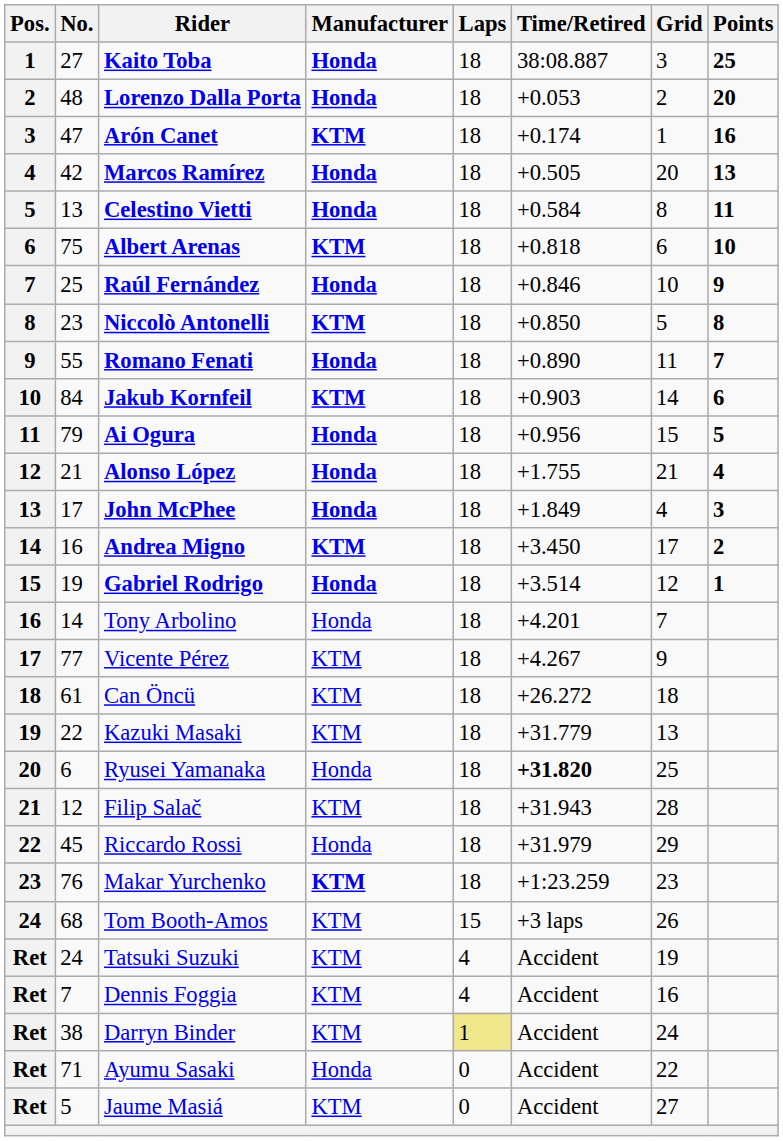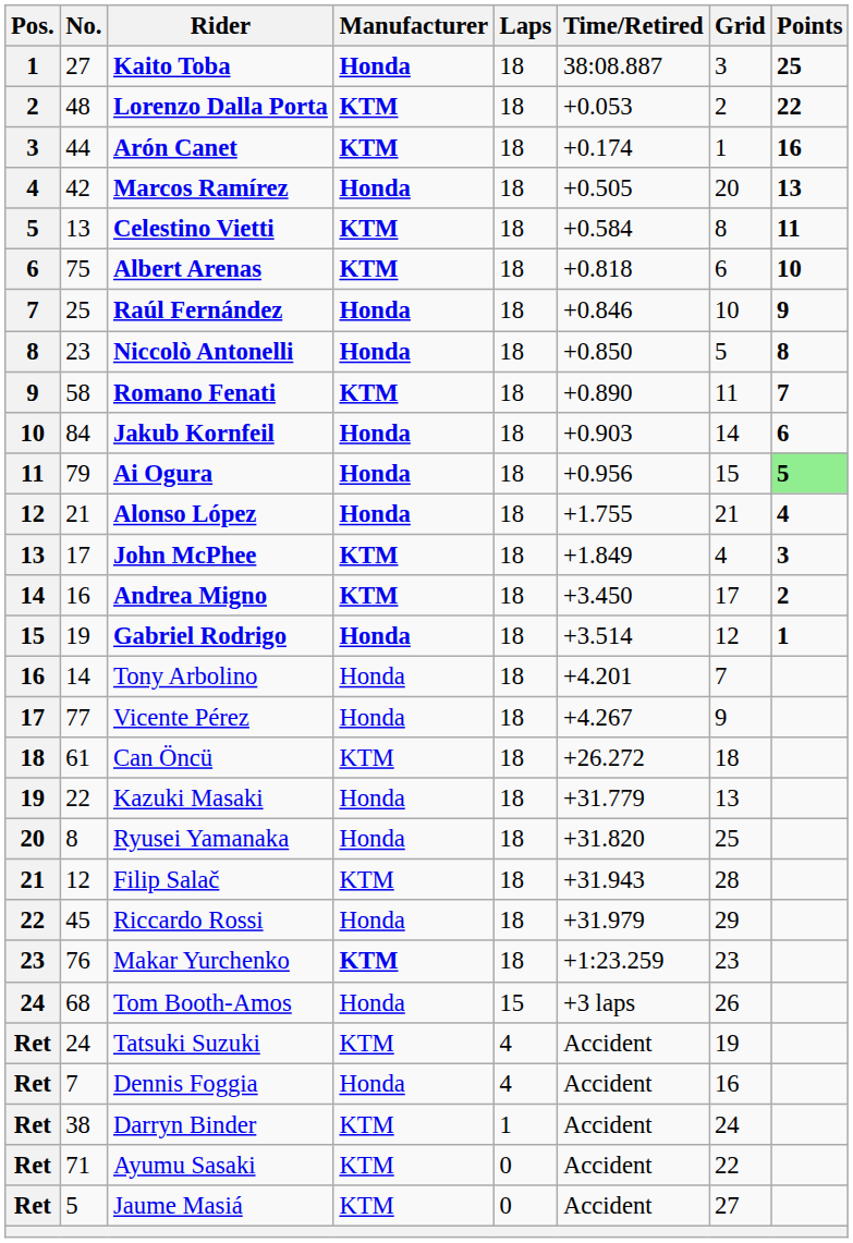Lorenzo Dalla Porta | Manufacturer: Honda -> KTM
Lorenzo Dalla Porta | Points: 20 -> 22
Arón Canet | No.: 47 -> 44
Celestino Vietti | Manufacturer: Honda -> KTM
Niccolò Antonelli | Manufacturer: KTM -> Honda
Romano Fenati | No.: 55 -> 58
Romano Fenati | Manufacturer: Honda -> KTM
Jakub Kornfeil | Manufacturer: KTM -> Honda
Ai Ogura | Points: no background -> lightgreen background
John McPhee | Manufacturer: Honda -> KTM
Vicente Pérez | Manufacturer: KTM -> Honda
Kazuki Masaki | Manufacturer: KTM -> Honda
Ryusei Yamanaka | No.: 6 -> 8
Ryusei Yamanaka | Time/Retired: bold -> normal
Tom Booth-Amos | Manufacturer: KTM -> Honda
Dennis Foggia | Manufacturer: KTM -> Honda
Darryn Binder | Laps: khaki background -> no background
Ayumu Sasaki | Manufacturer: Honda -> KTM
